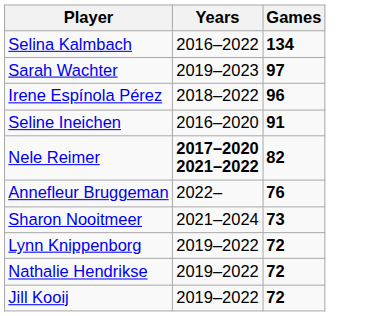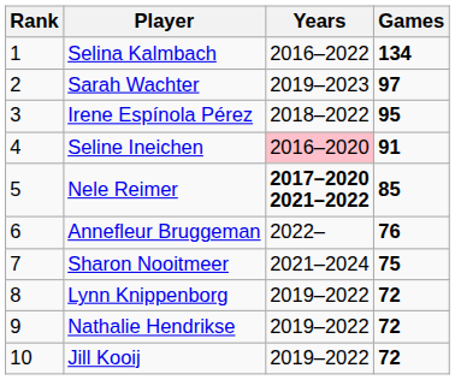+ column: Rank | 1 | 2 | 3 | 4 | 5 | 6 | 7 | 8 | 9 | 10
Irene Espínola Pérez | Games: 96 -> 95
Seline Ineichen | Years: no background -> pink background
Nele Reimer | Games: 82 -> 85
Sharon Nooitmeer | Games: 73 -> 75
